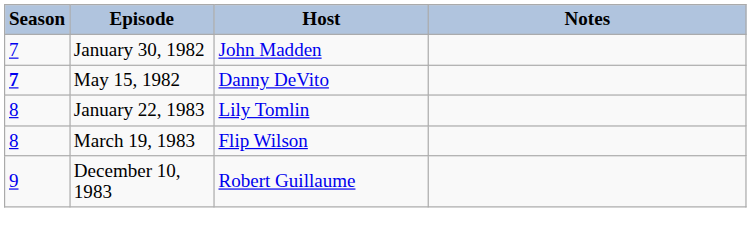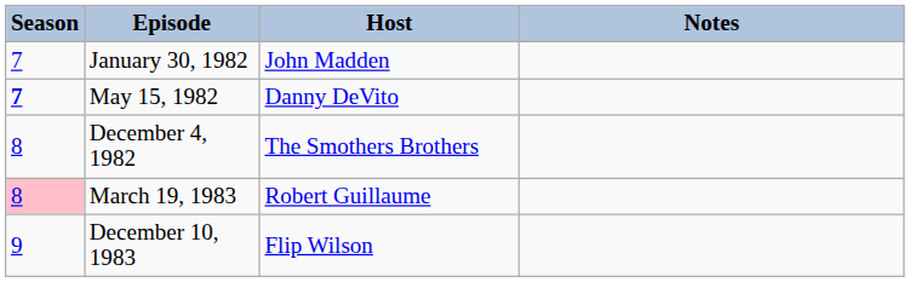+ row: 8 | December 4, 1982 | The Smothers Brothers
- row: 8 | January 22, 1983 | Lily Tomlin
March 19, 1983 | Season: no background -> pink background
March 19, 1983 | Host: Flip Wilson -> Robert Guillaume
December 10, 1983 | Host: Robert Guillaume -> Flip Wilson
